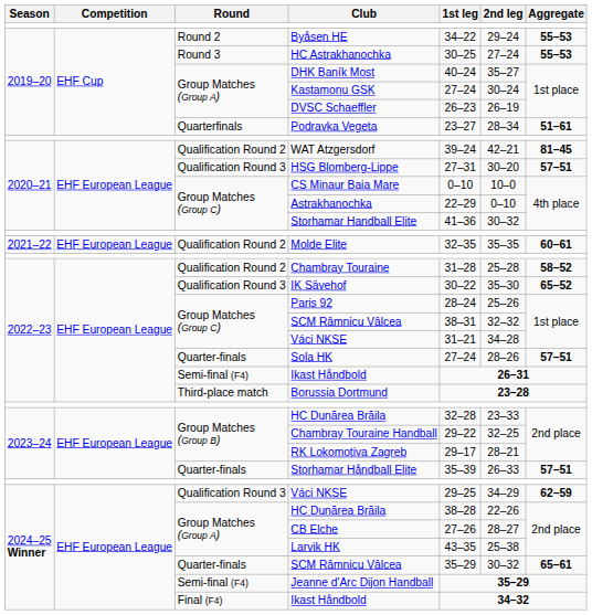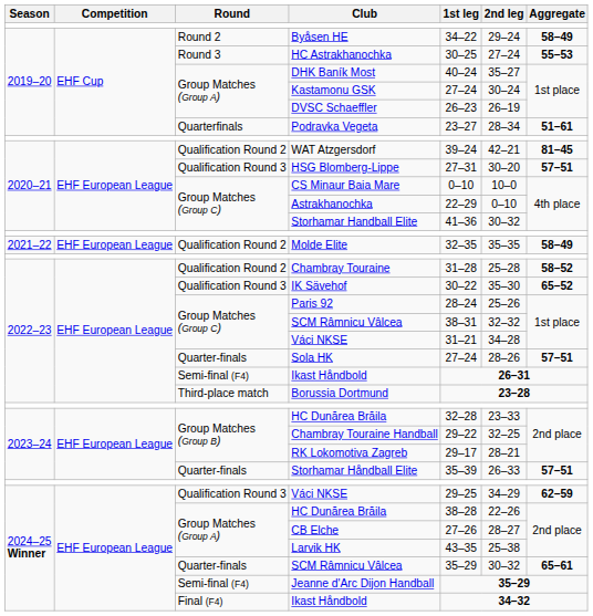Byåsen HE | Aggregate: 55–53 -> 58–49
Molde Elite | Aggregate: 60–61 -> 58–49
